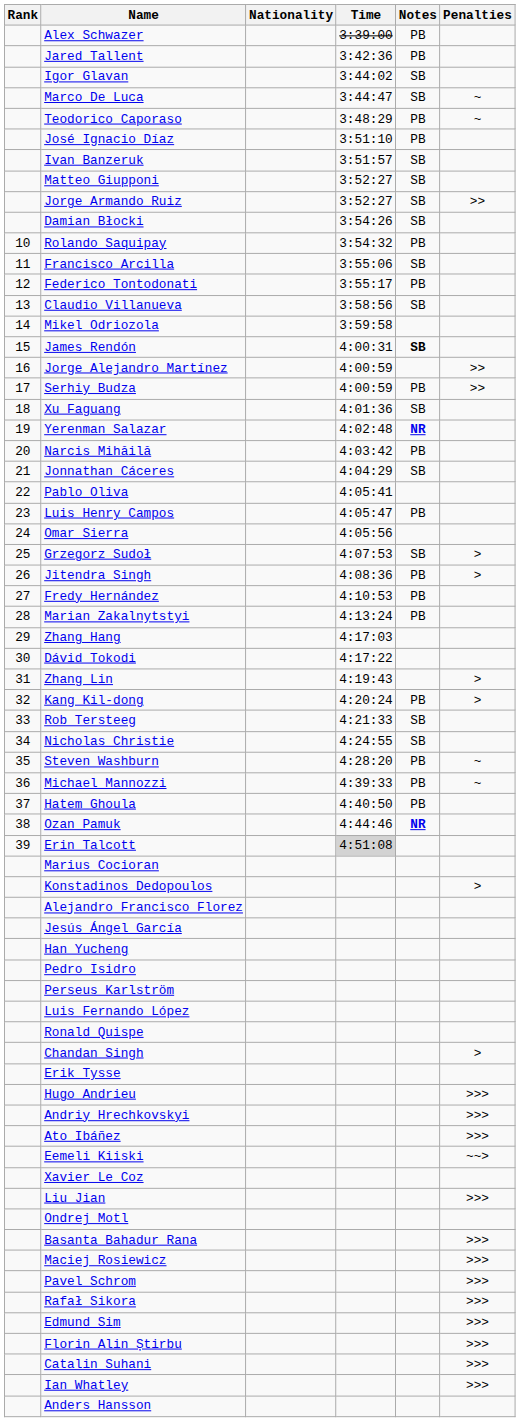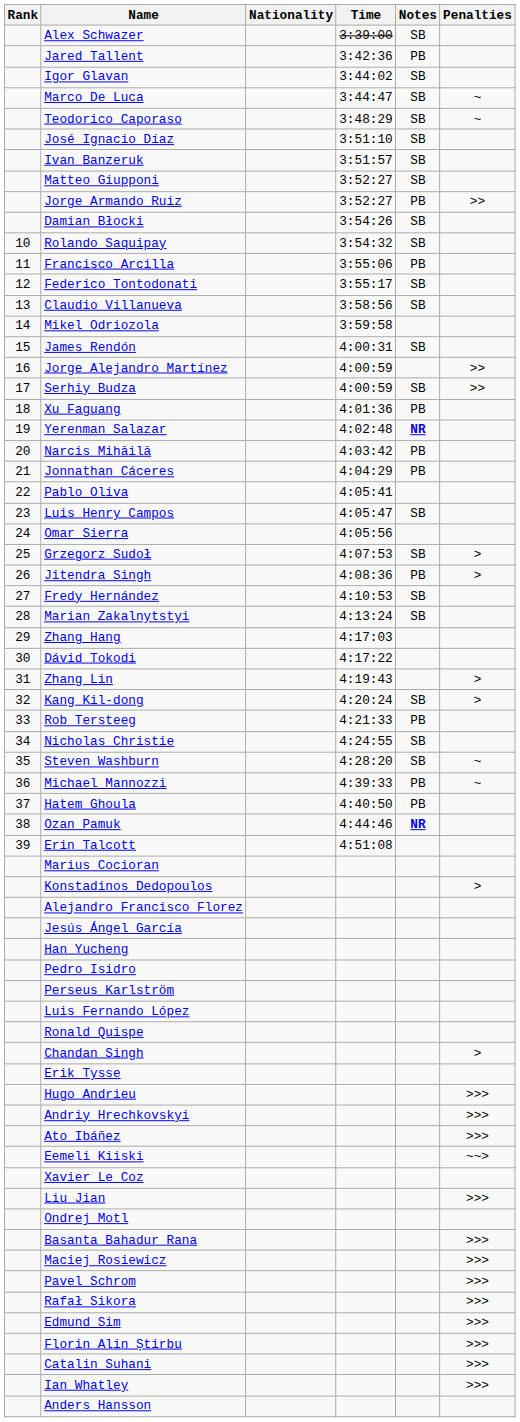Alex Schwazer | Notes: PB -> SB
Teodorico Caporaso | Notes: PB -> SB
José Ignacio Díaz | Notes: PB -> SB
Jorge Armando Ruiz | Notes: SB -> PB
Rolando Saquipay | Notes: PB -> SB
Francisco Arcilla | Notes: SB -> PB
Federico Tontodonati | Notes: PB -> SB
James Rendón | Notes: bold -> normal
Serhiy Budza | Notes: PB -> SB
Xu Faguang | Notes: SB -> PB
Jonnathan Cáceres | Notes: SB -> PB
Luis Henry Campos | Notes: PB -> SB
Fredy Hernández | Notes: PB -> SB
Marian Zakalnytstyi | Notes: PB -> SB
Kang Kil-dong | Notes: PB -> SB
Rob Tersteeg | Notes: SB -> PB
Steven Washburn | Notes: PB -> SB
Erin Talcott | Time: lightgrey background -> no background
